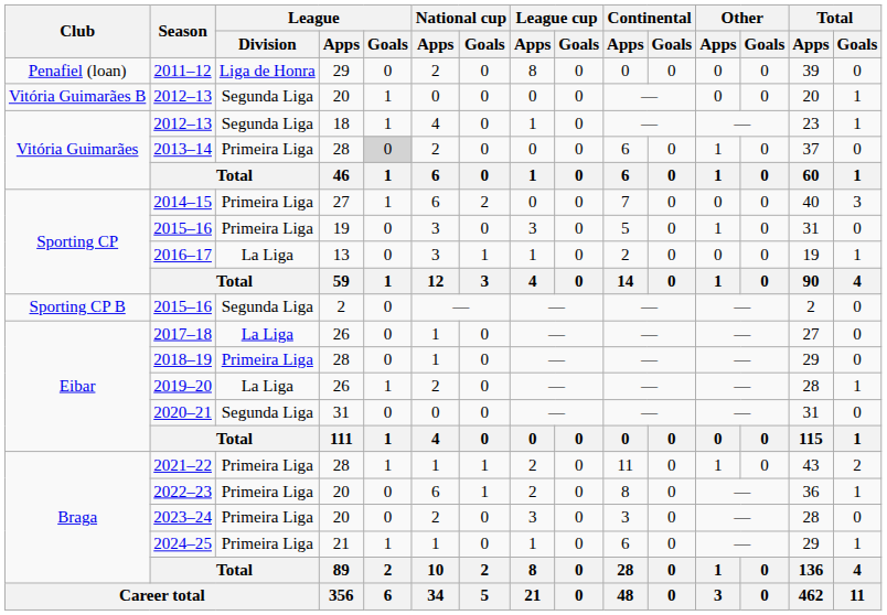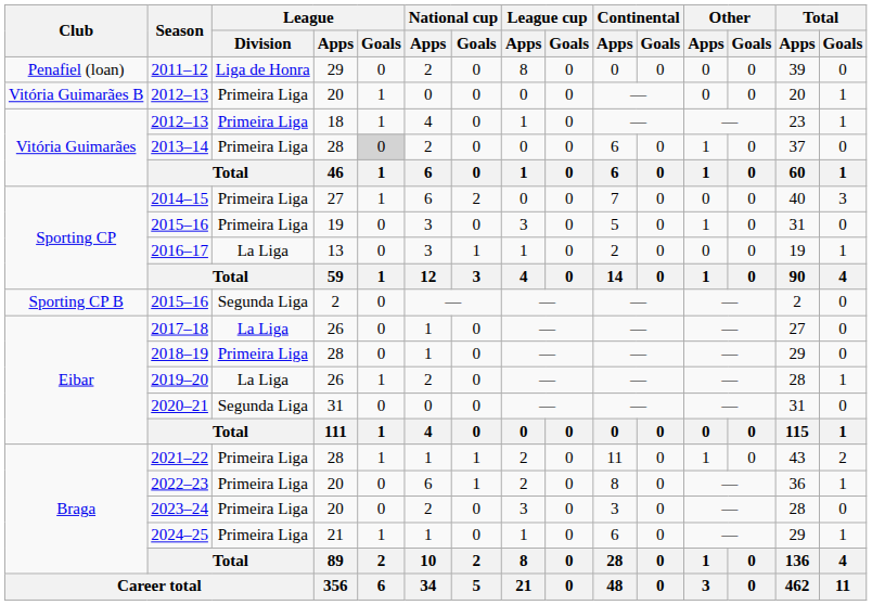2012–13 / 20 | League / Division: Segunda Liga -> Primeira Liga
2012–13 / 18 | League / Division: Segunda Liga -> Primeira Liga
